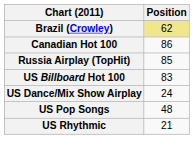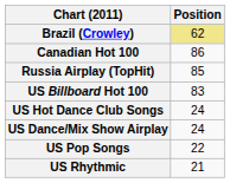+ row: US Hot Dance Club Songs | 24
US Pop Songs | Position: 48 -> 22
